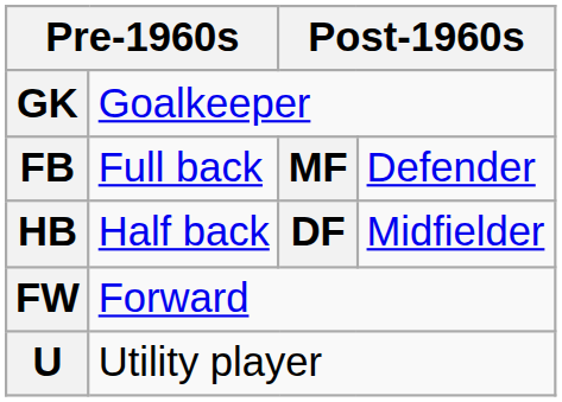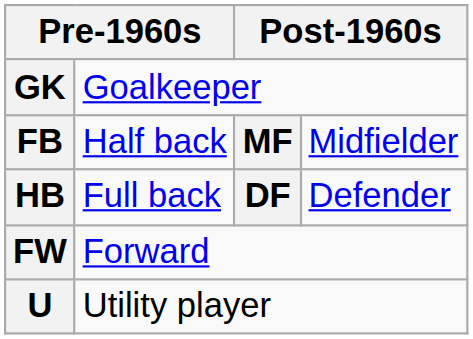FB | column 2: Full back -> Half back
FB | column 4: Defender -> Midfielder
HB | column 2: Half back -> Full back
HB | column 4: Midfielder -> Defender
